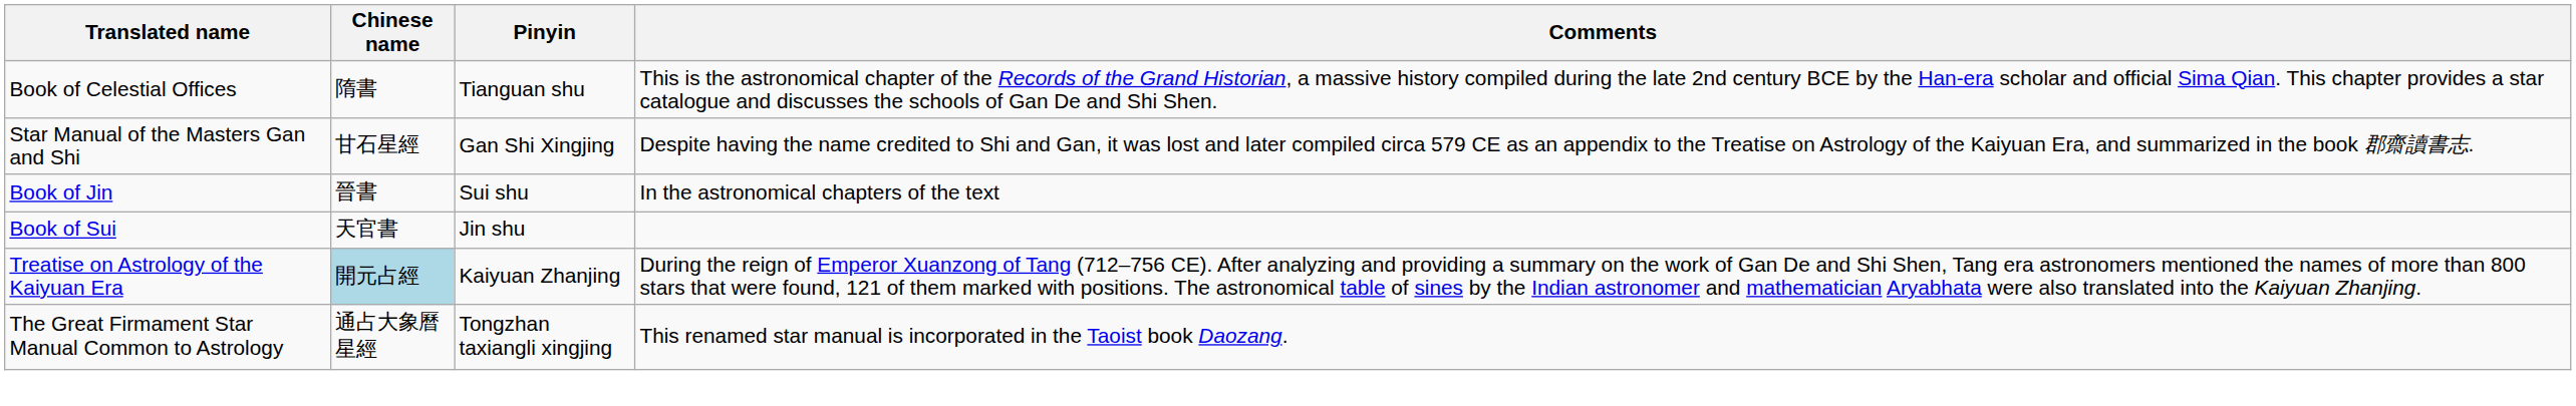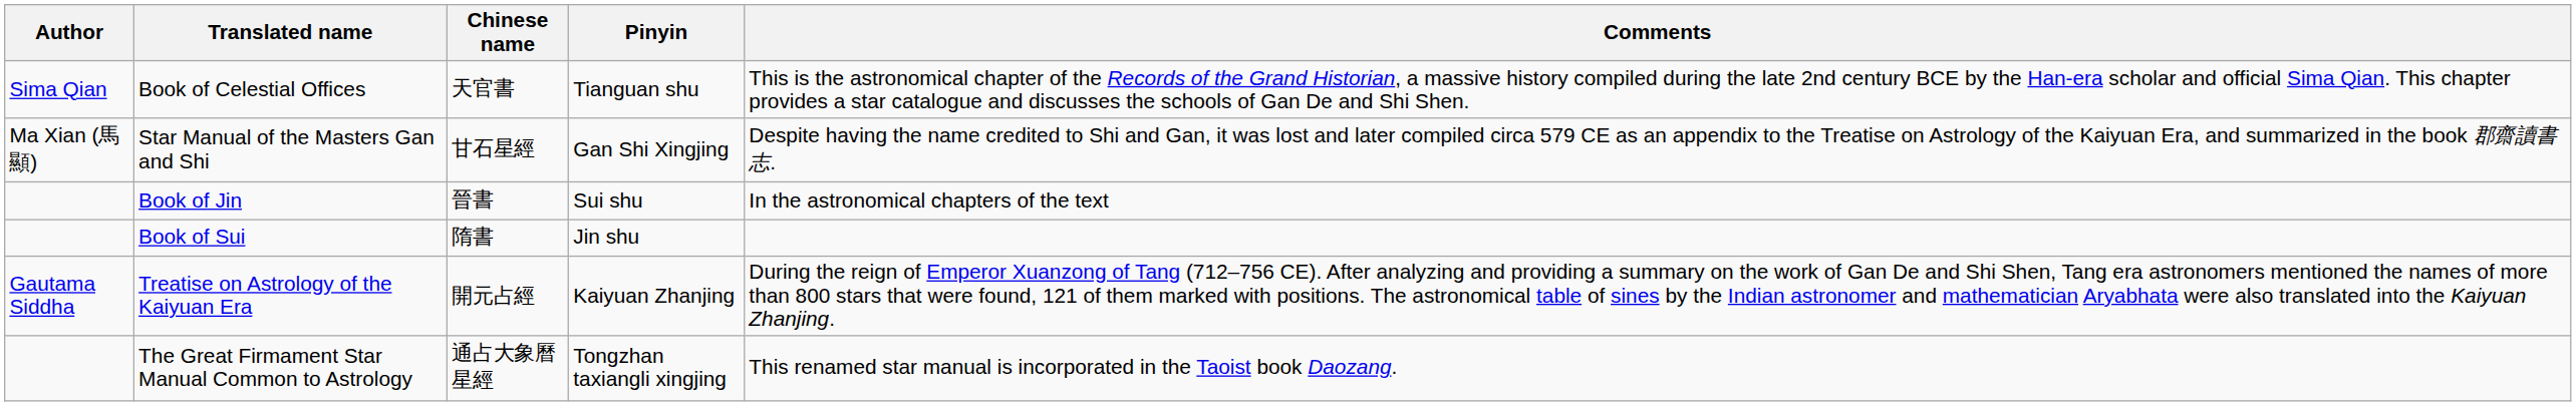+ column: Author | Sima Qian | Ma Xian (馬顯) | Gautama Siddha
Book of Celestial Offices | Chinese name: 隋書 -> 天官書
Book of Sui | Chinese name: 天官書 -> 隋書
Treatise on Astrology of the Kaiyuan Era | Chinese name: lightblue background -> no background
